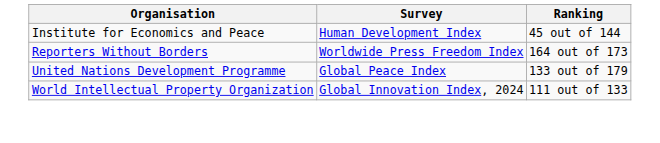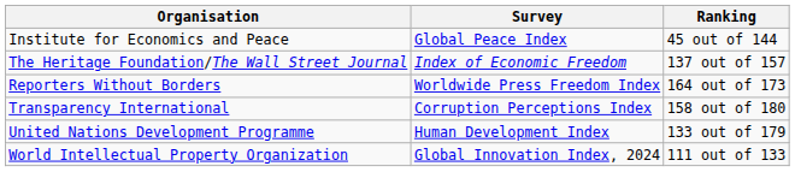Institute for Economics and Peace | Survey: Human Development Index -> Global Peace Index
+ row: The Heritage Foundation/The Wall Street Journal | Index of Economic Freedom | 137 out of 157
+ row: Transparency International | Corruption Perceptions Index | 158 out of 180
United Nations Development Programme | Survey: Global Peace Index -> Human Development Index
